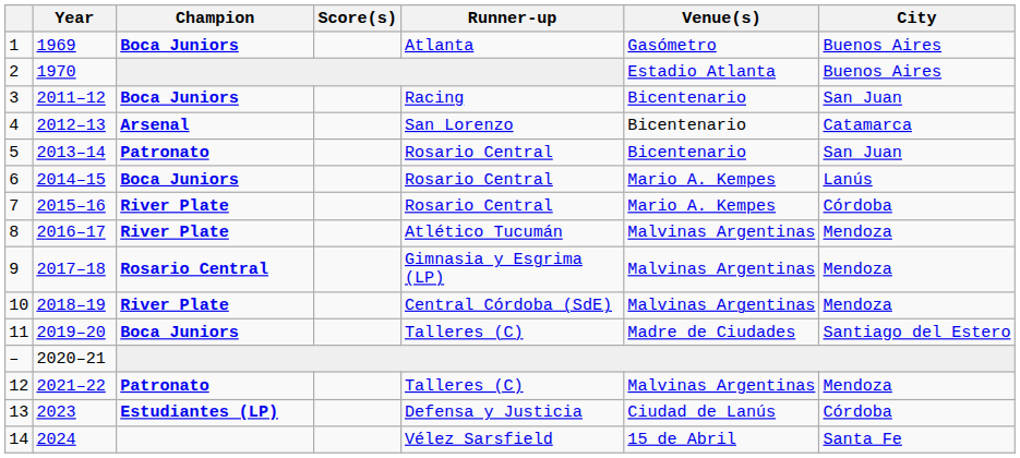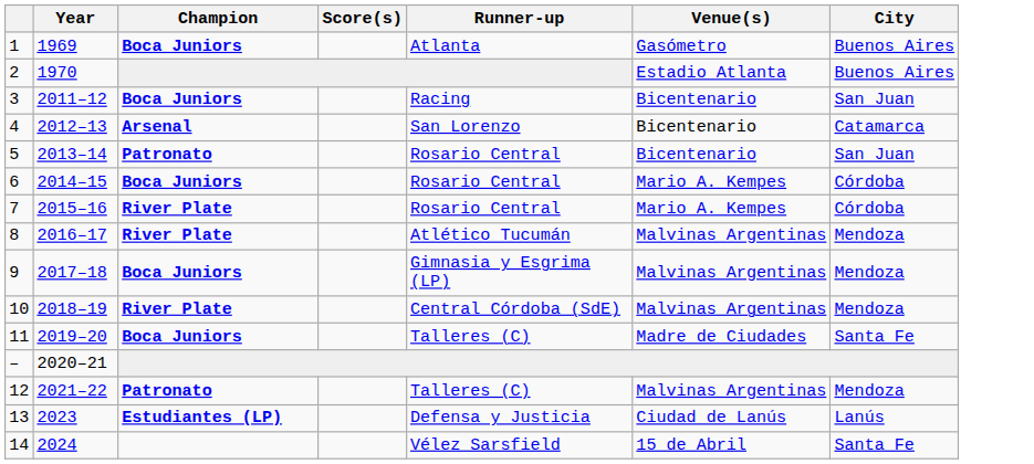6 | City: Lanús -> Córdoba
9 | Champion: Rosario Central -> Boca Juniors
11 | City: Santiago del Estero -> Santa Fe
13 | City: Córdoba -> Lanús
